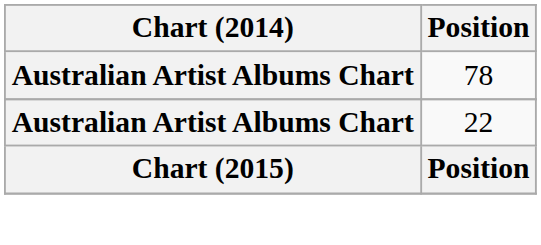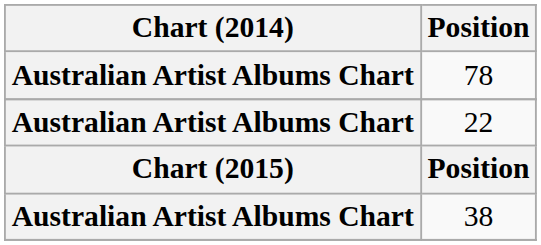+ row: Australian Artist Albums Chart | 38
